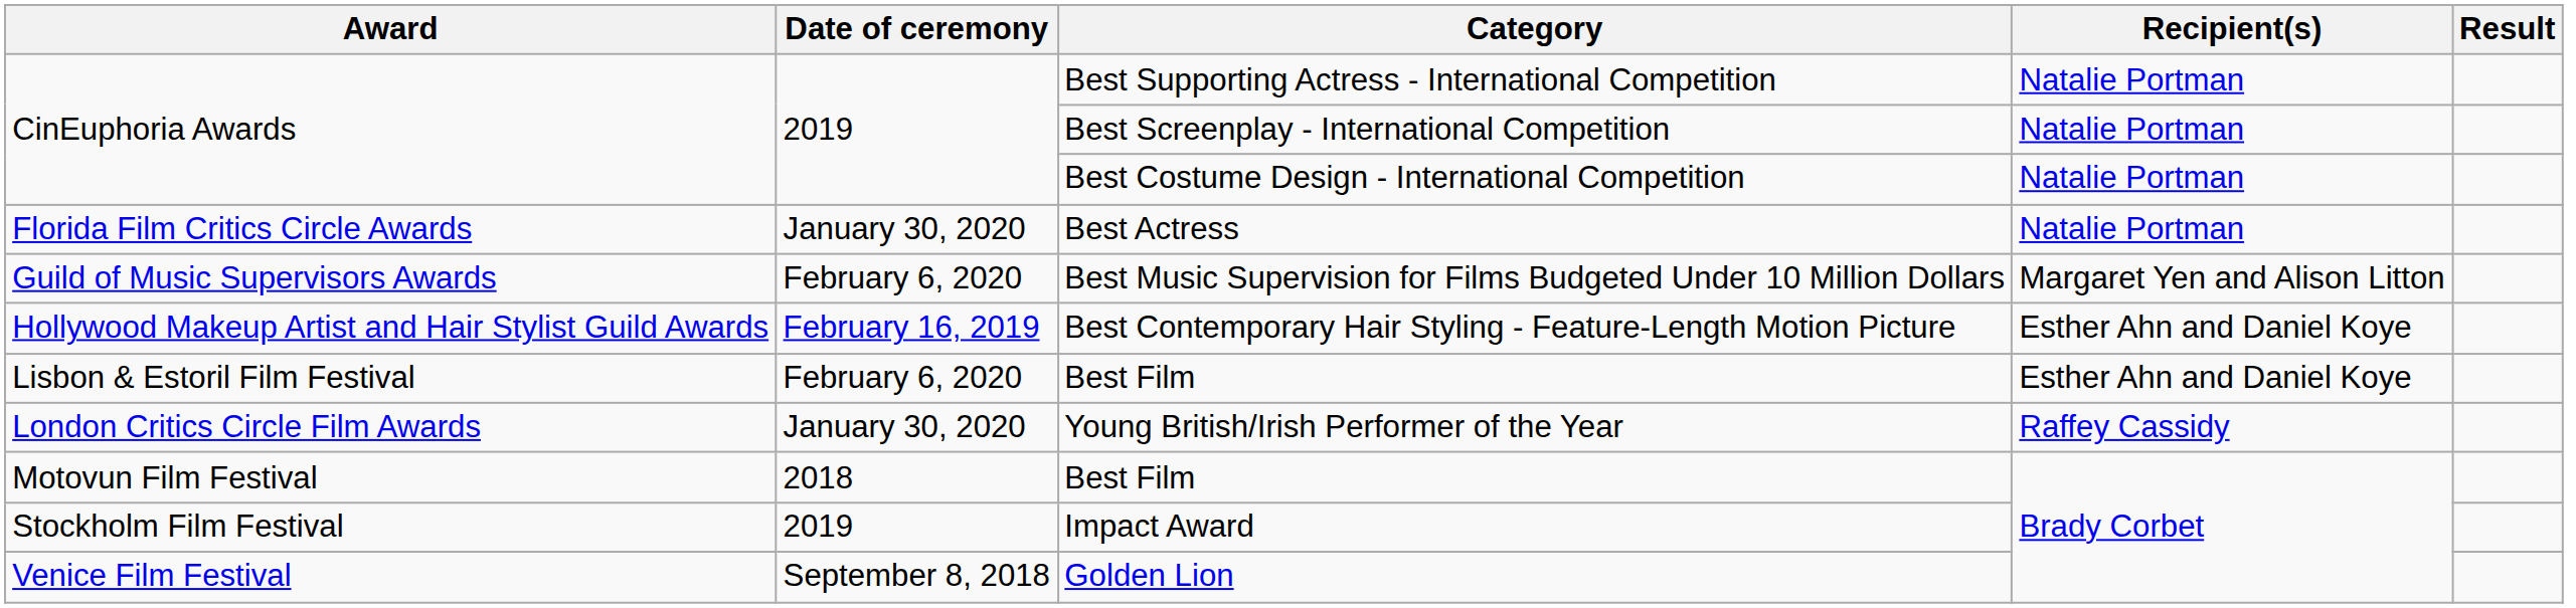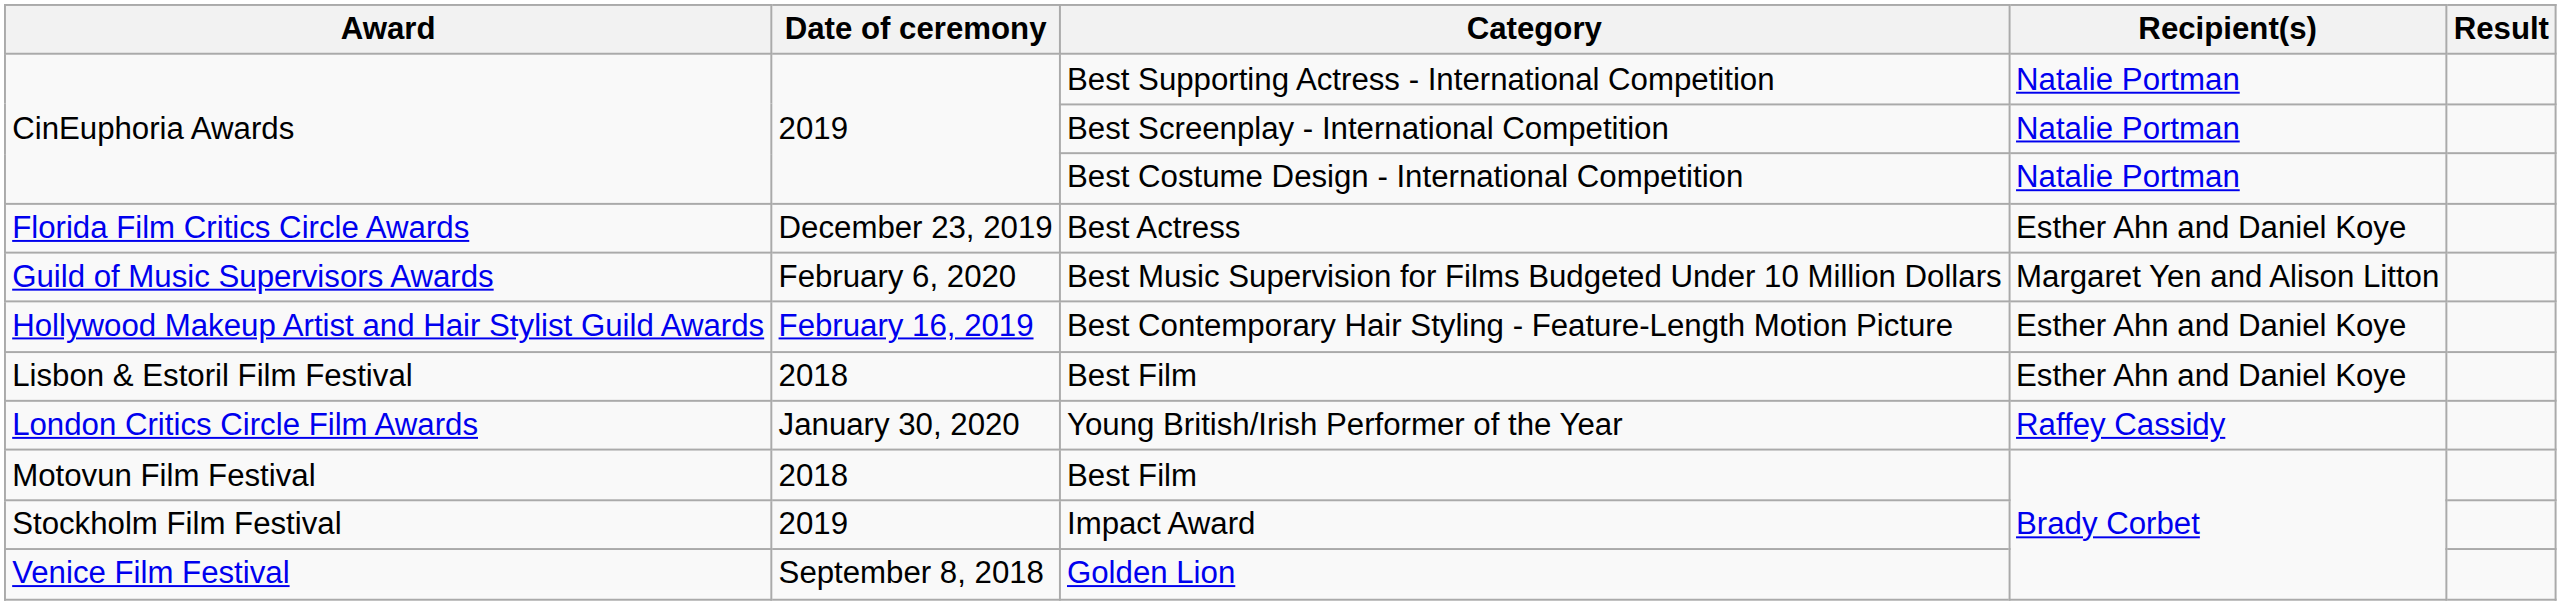Best Actress | Date of ceremony: January 30, 2020 -> December 23, 2019
Best Actress | Recipient(s): Natalie Portman -> Esther Ahn and Daniel Koye
Lisbon & Estoril Film Festival / Best Film | Date of ceremony: February 6, 2020 -> 2018
